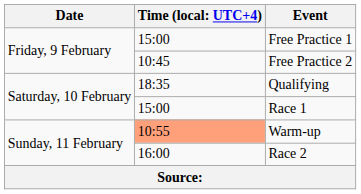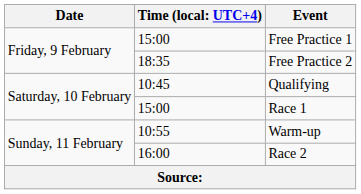Free Practice 2 | column 2: 10:45 -> 18:35
Qualifying | column 2: 18:35 -> 10:45
Warm-up | column 2: lightsalmon background -> no background
